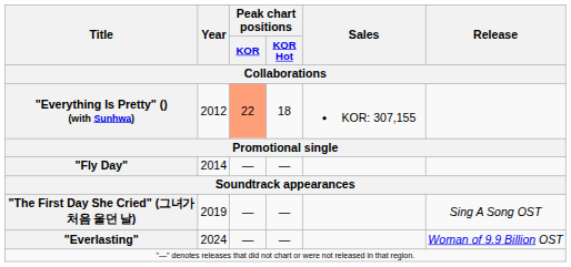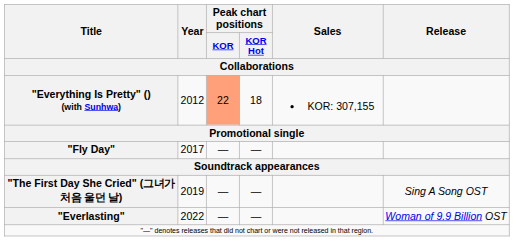"Fly Day" | Year: 2014 -> 2017
"Everlasting" | Year: 2024 -> 2022
